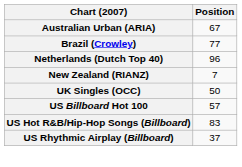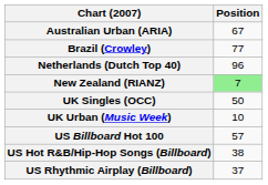New Zealand (RIANZ) | Position: no background -> lightgreen background
+ row: UK Urban (Music Week) | 10
US Hot R&B/Hip-Hop Songs (Billboard) | Position: 83 -> 38
